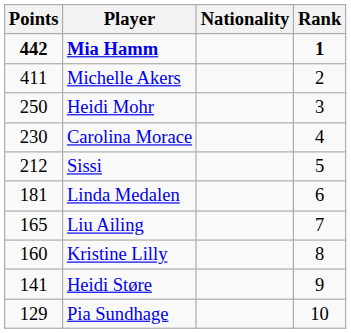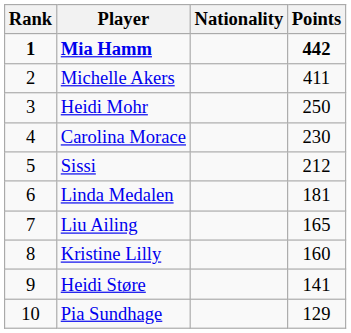columns swapped: Rank <-> Points
